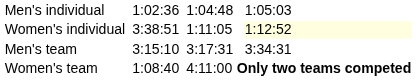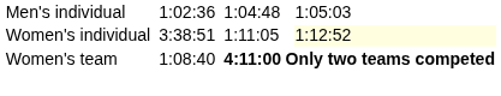- row: Men's team | 3:15:10 | 3:17:31 | 3:34:31
Women's team | column 5: normal -> bold
